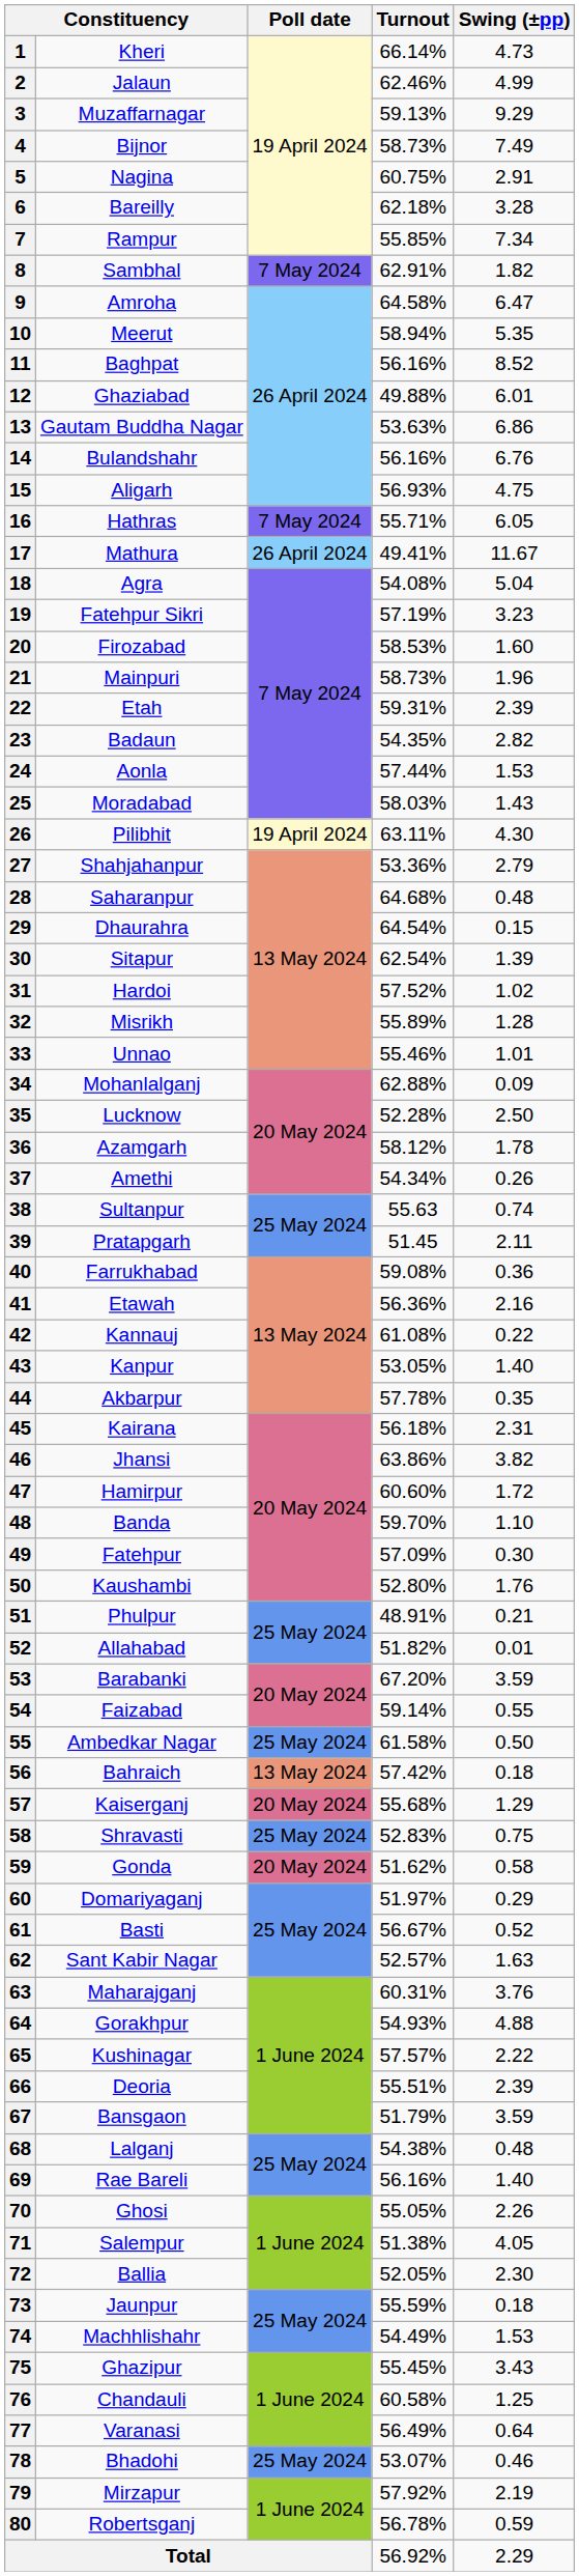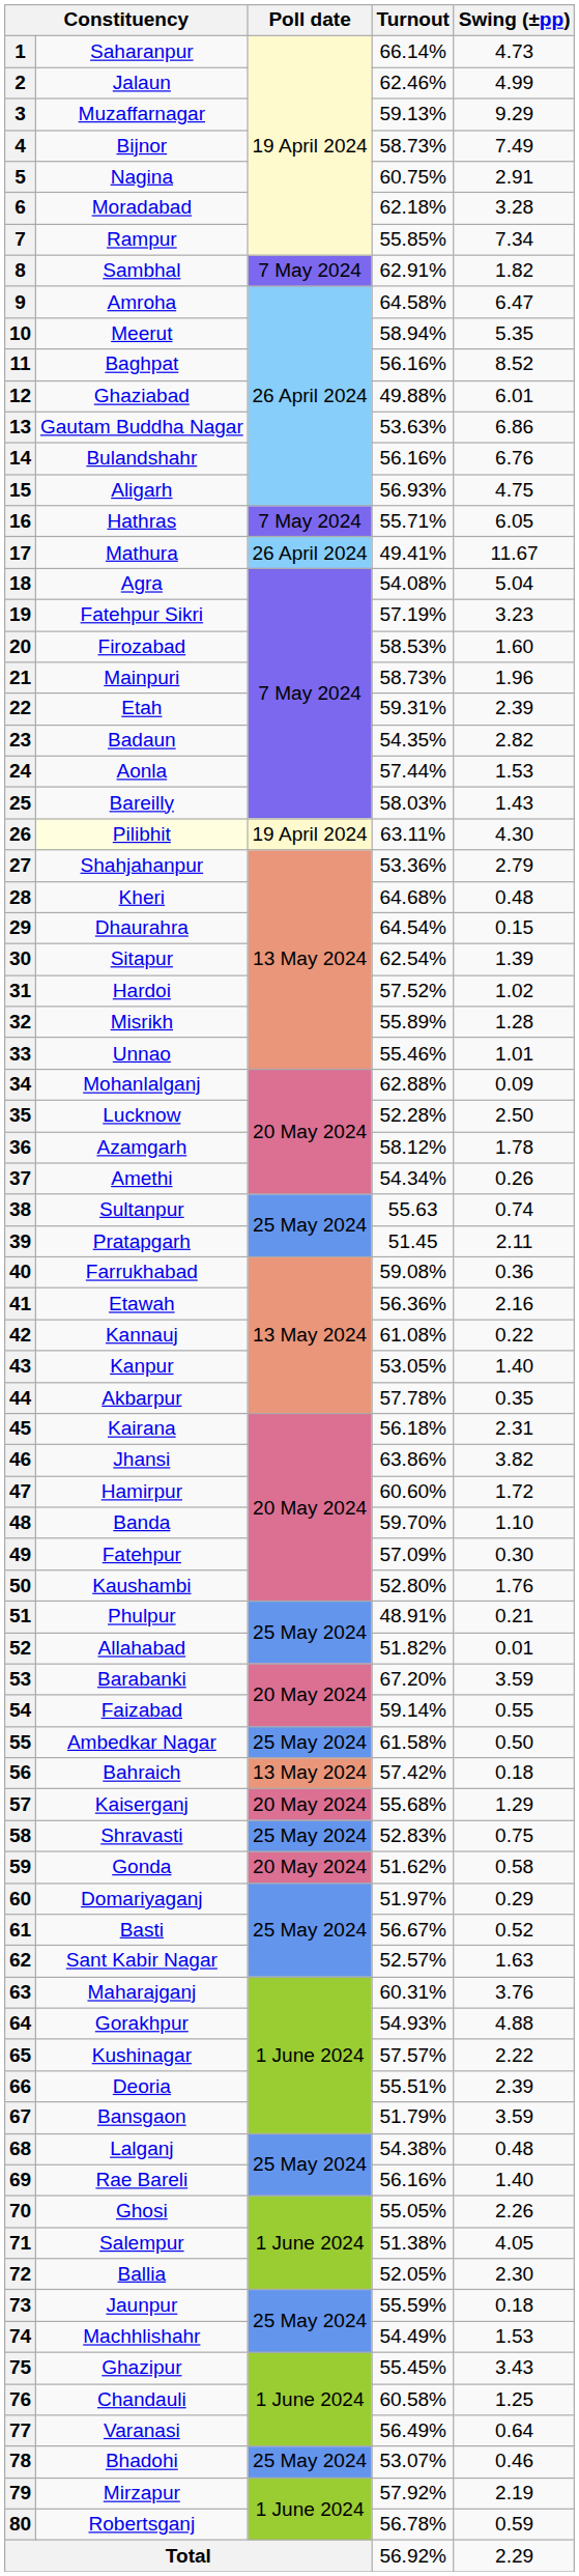1 | column 2: Kheri -> Saharanpur
6 | column 2: Bareilly -> Moradabad
25 | column 2: Moradabad -> Bareilly
26 | column 2: no background -> lightyellow background
28 | column 2: Saharanpur -> Kheri
